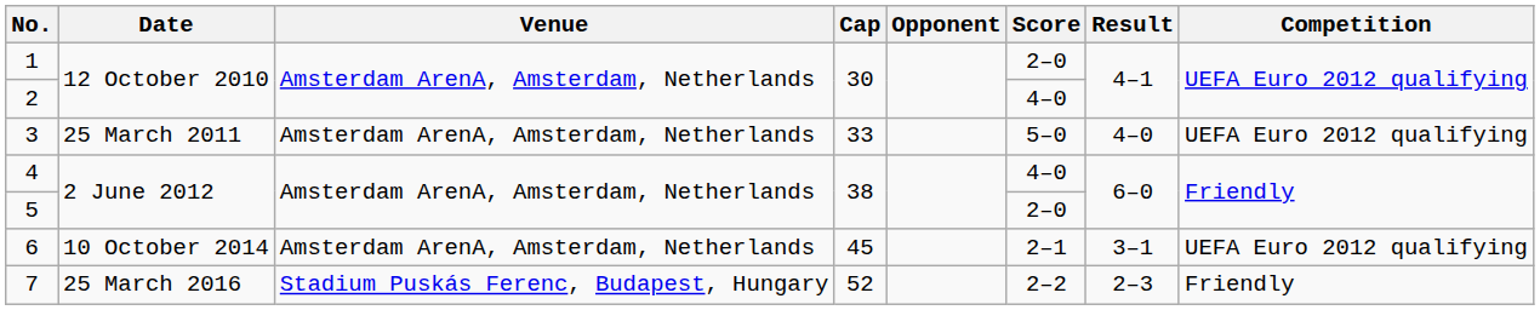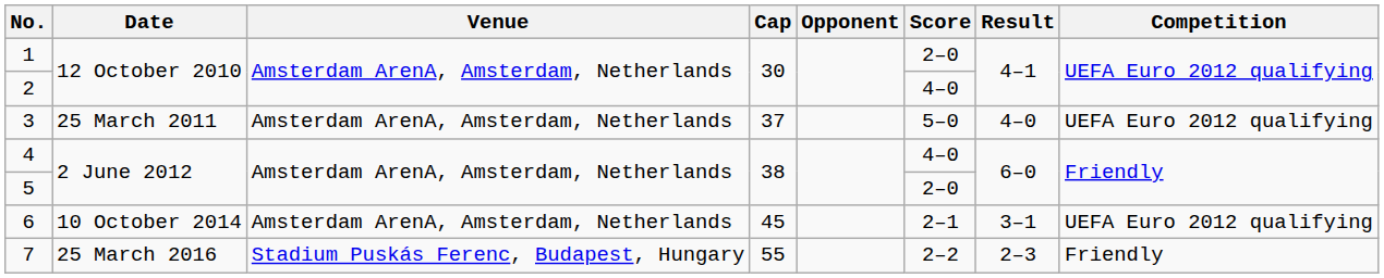3 | Cap: 33 -> 37
7 | Cap: 52 -> 55
